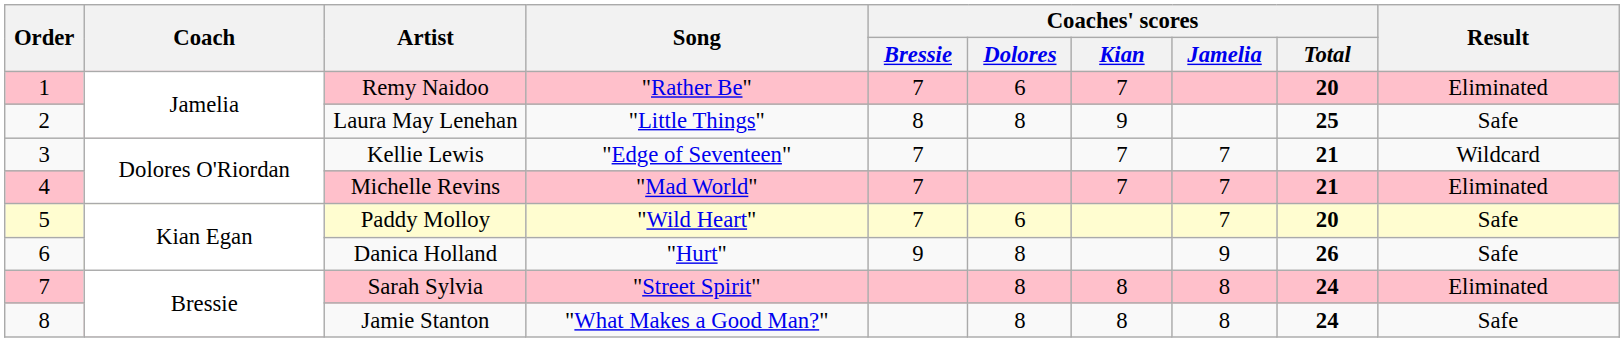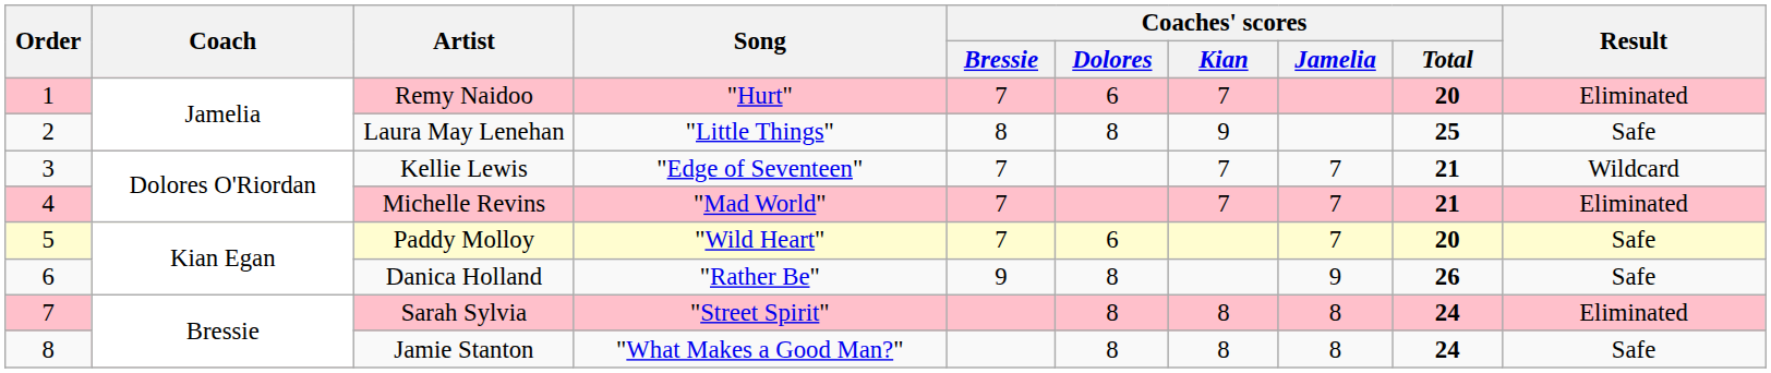Remy Naidoo | Song: "Rather Be" -> "Hurt"
Danica Holland | Song: "Hurt" -> "Rather Be"
